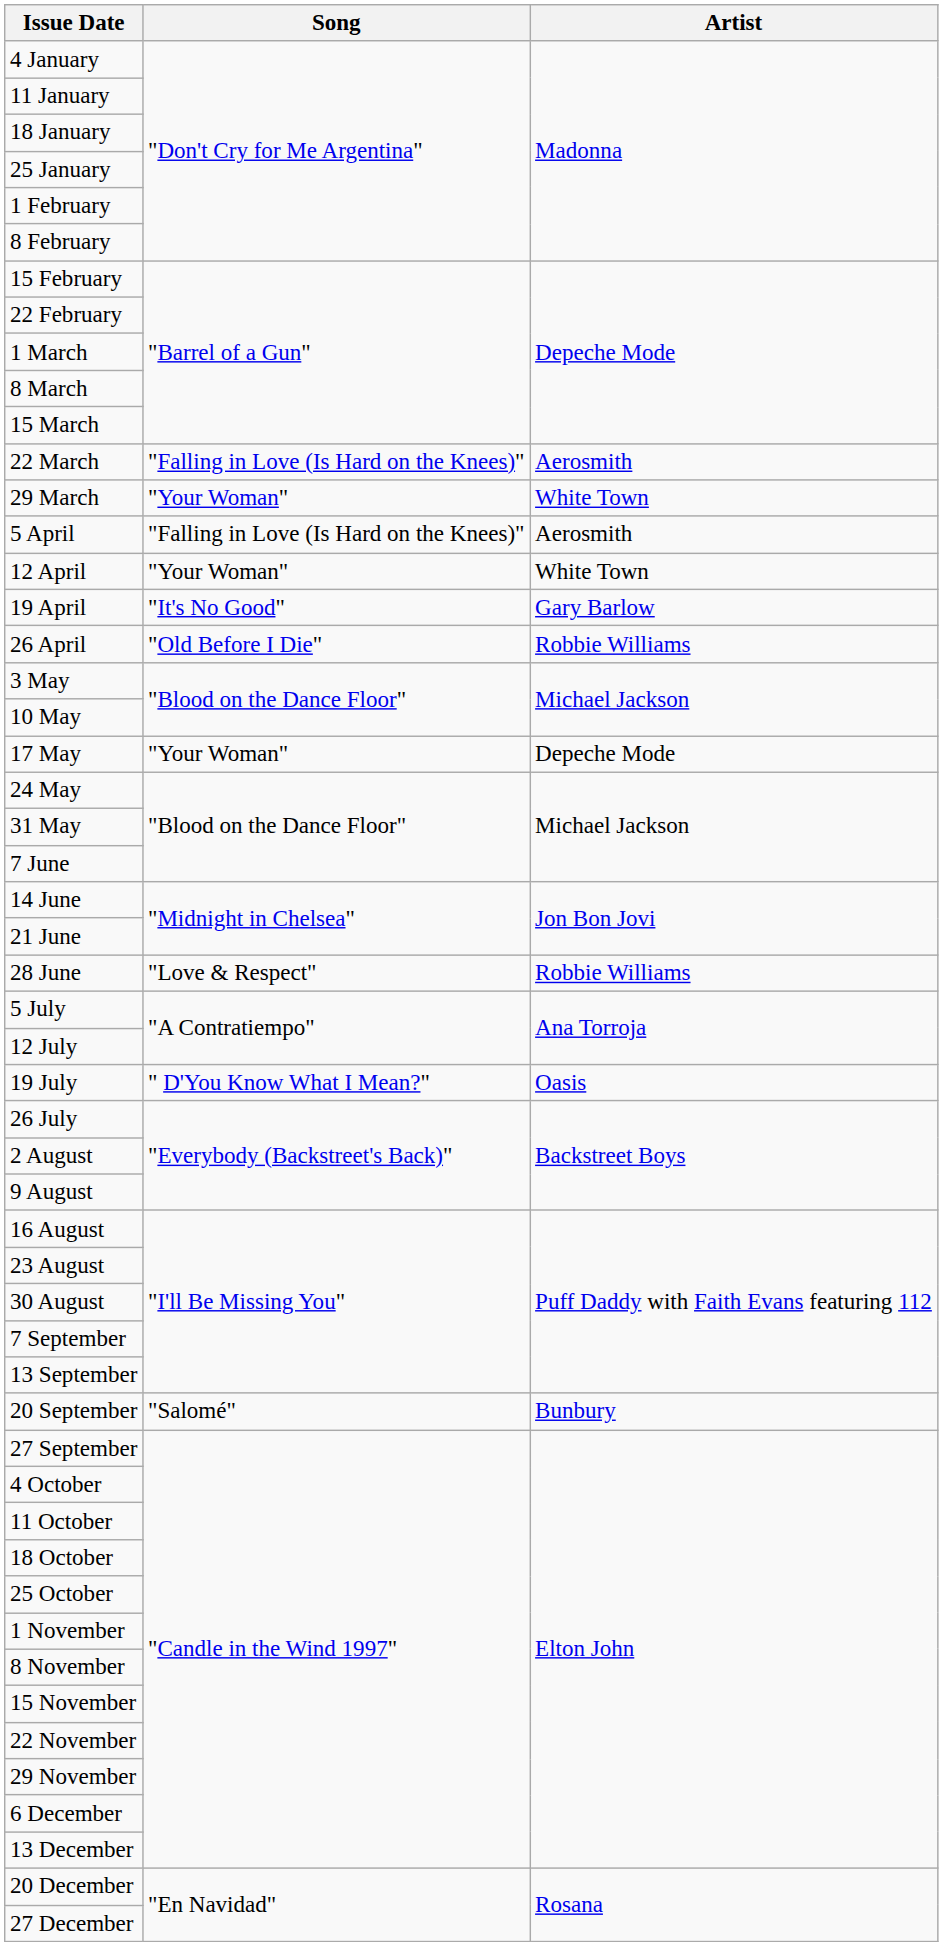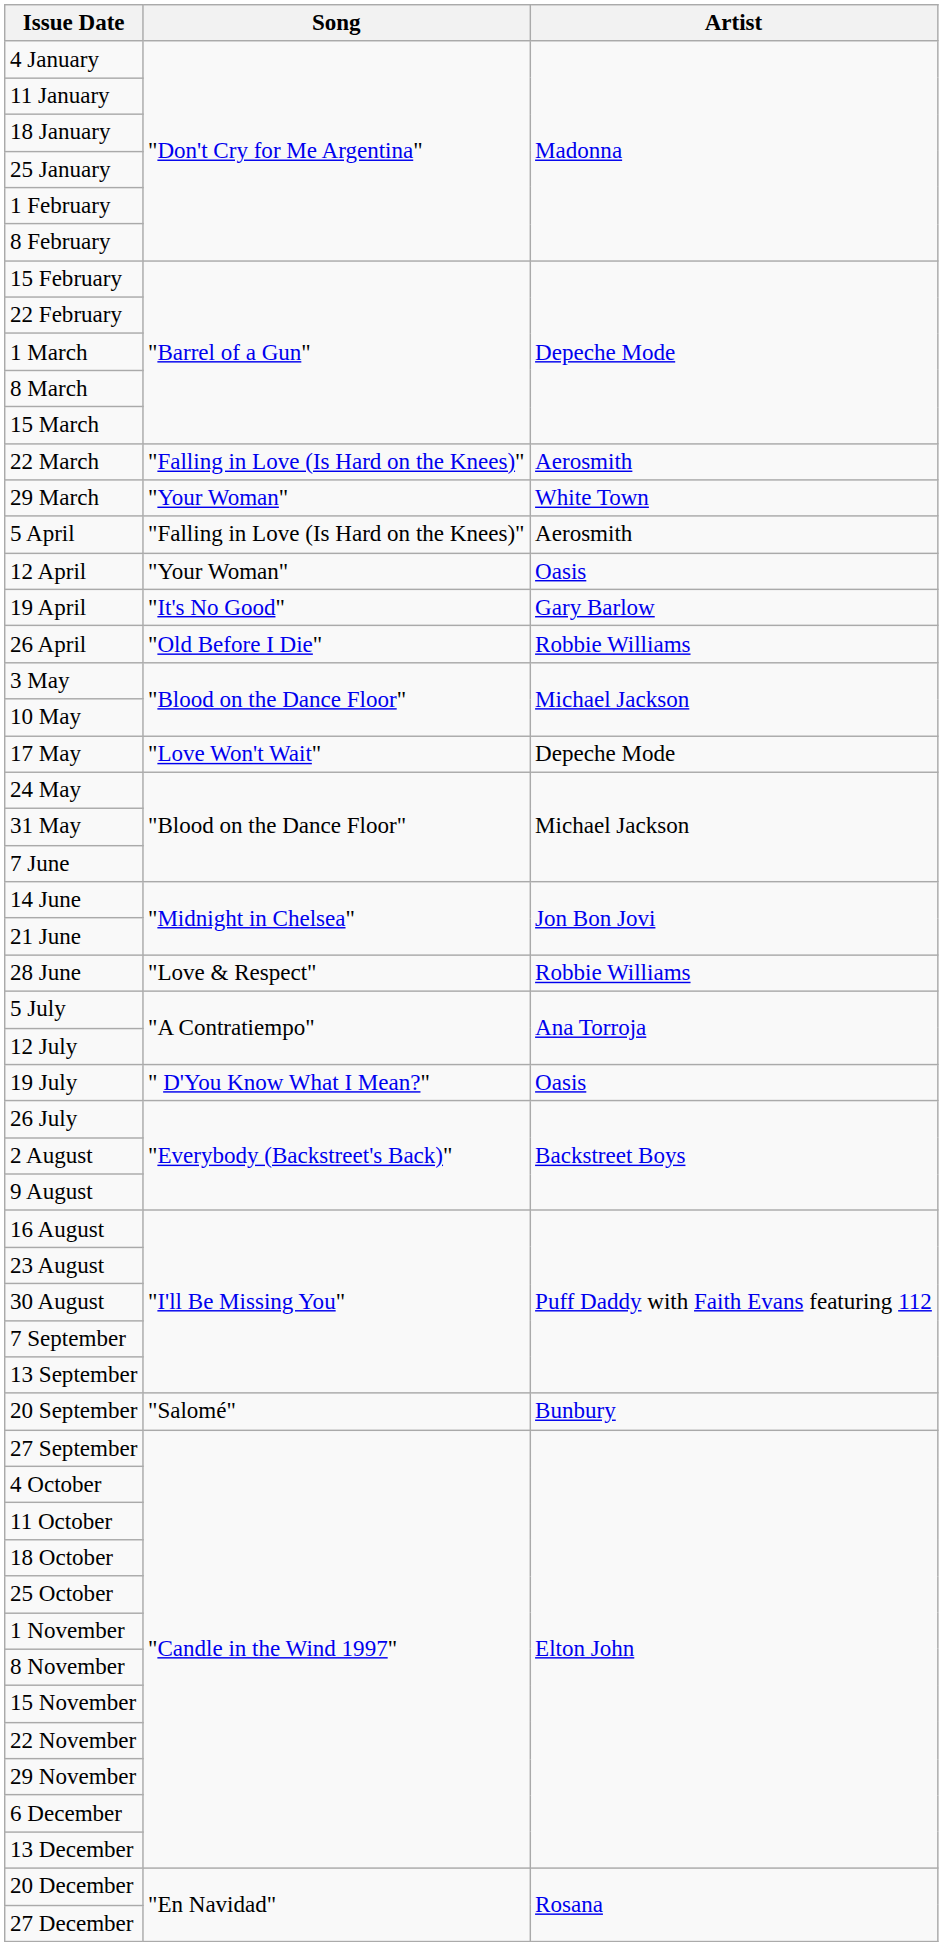12 April | Artist: White Town -> Oasis
17 May | Song: "Your Woman" -> "Love Won't Wait"
